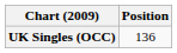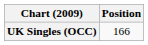UK Singles (OCC) | Position: 136 -> 166
